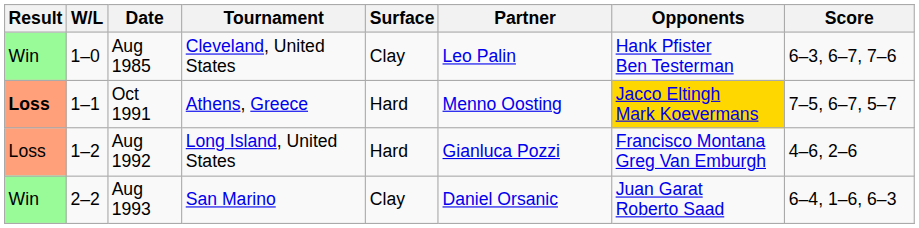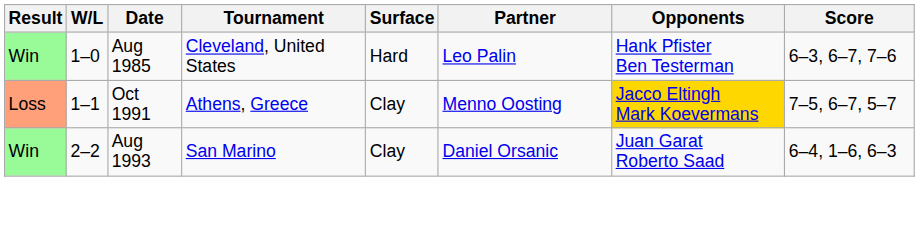Aug 1985 | Surface: Clay -> Hard
Oct 1991 | Result: bold -> normal
Oct 1991 | Surface: Hard -> Clay
- row: Loss | 1–2 | Aug 1992 | Long Island, United States | Hard | Gianluca Pozzi | Francisco Montana Greg Van Emburgh | 4–6, 2–6
